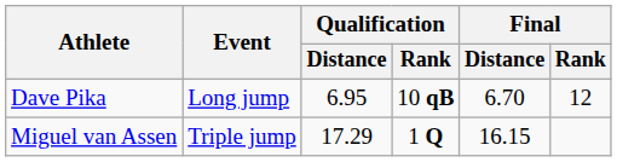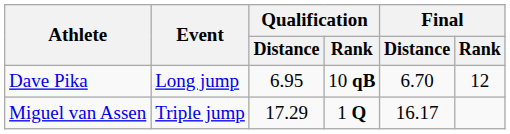Miguel van Assen | Final / Distance: 16.15 -> 16.17
